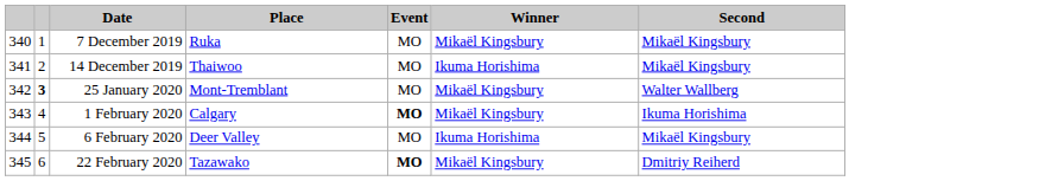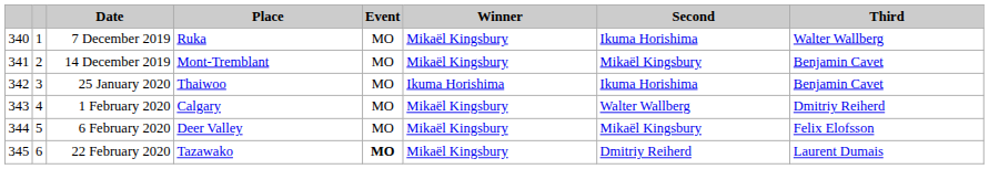+ column: Third | Walter Wallberg | Benjamin Cavet | Benjamin Cavet | Dmitriy Reiherd | Felix Elofsson | Laurent Dumais
7 December 2019 | Second: Mikaël Kingsbury -> Ikuma Horishima
14 December 2019 | Place: Thaiwoo -> Mont-Tremblant
14 December 2019 | Winner: Ikuma Horishima -> Mikaël Kingsbury
25 January 2020 | column 2: bold -> normal
25 January 2020 | Place: Mont-Tremblant -> Thaiwoo
25 January 2020 | Winner: Mikaël Kingsbury -> Ikuma Horishima
25 January 2020 | Second: Walter Wallberg -> Ikuma Horishima
1 February 2020 | Event: bold -> normal
1 February 2020 | Second: Ikuma Horishima -> Walter Wallberg
6 February 2020 | Winner: Ikuma Horishima -> Mikaël Kingsbury
